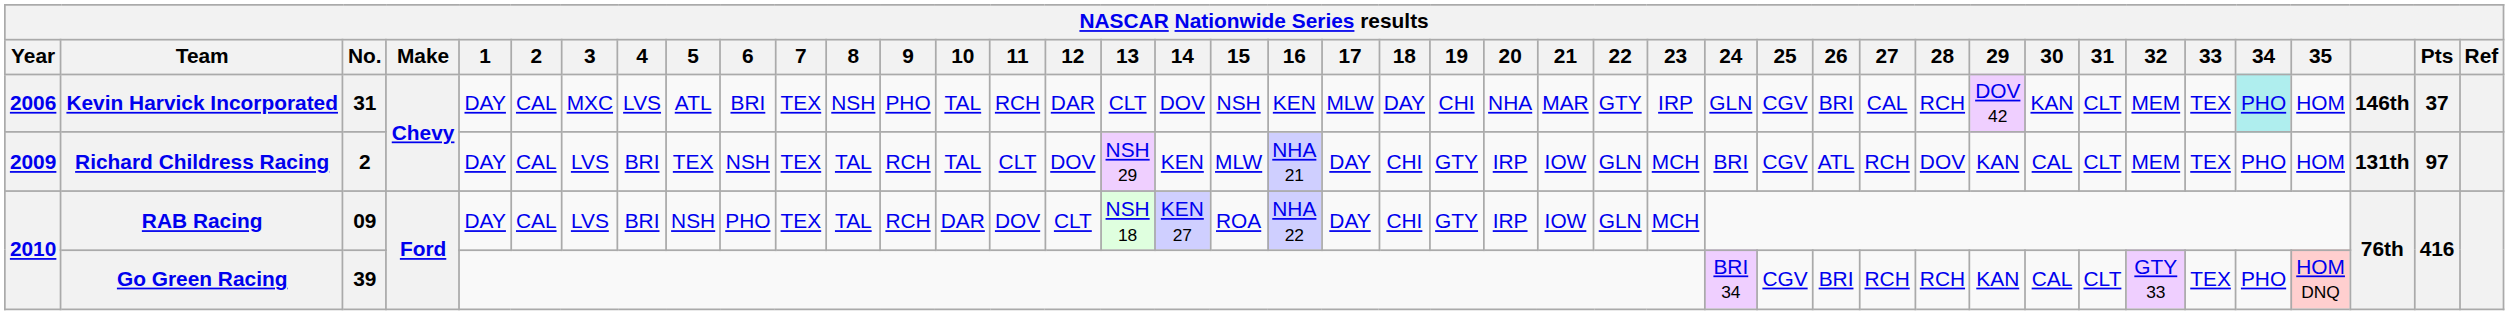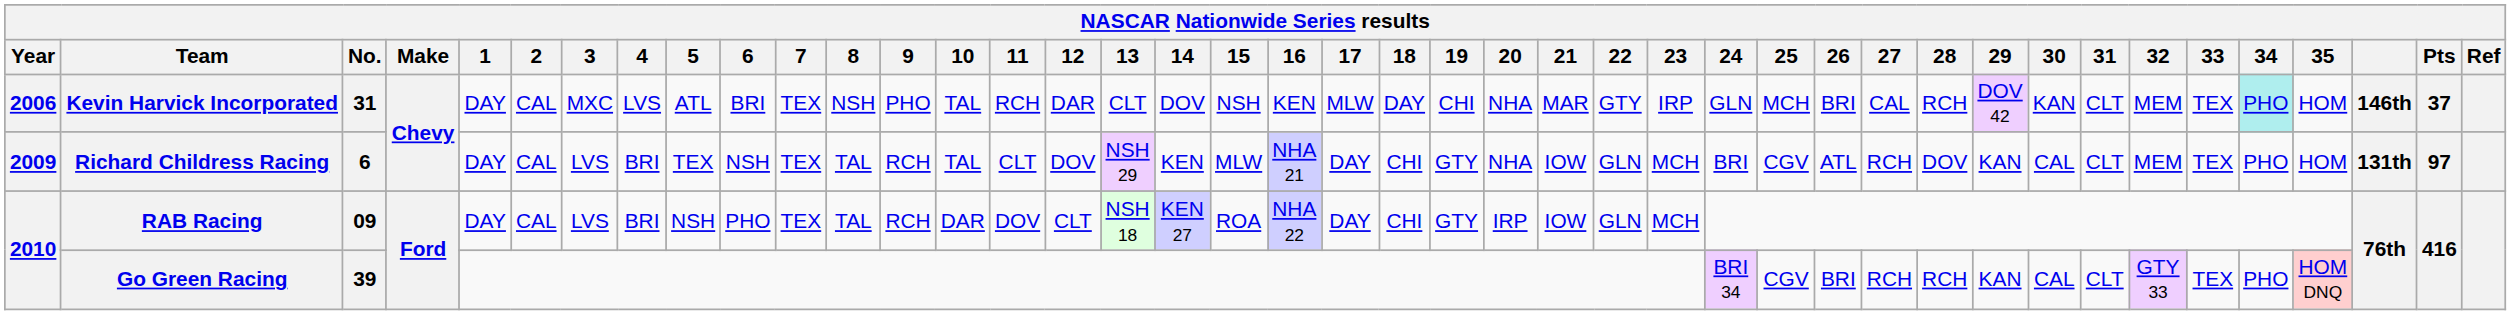Kevin Harvick Incorporated | 25: CGV -> MCH
Richard Childress Racing | No.: 2 -> 6
Richard Childress Racing | 20: IRP -> NHA
